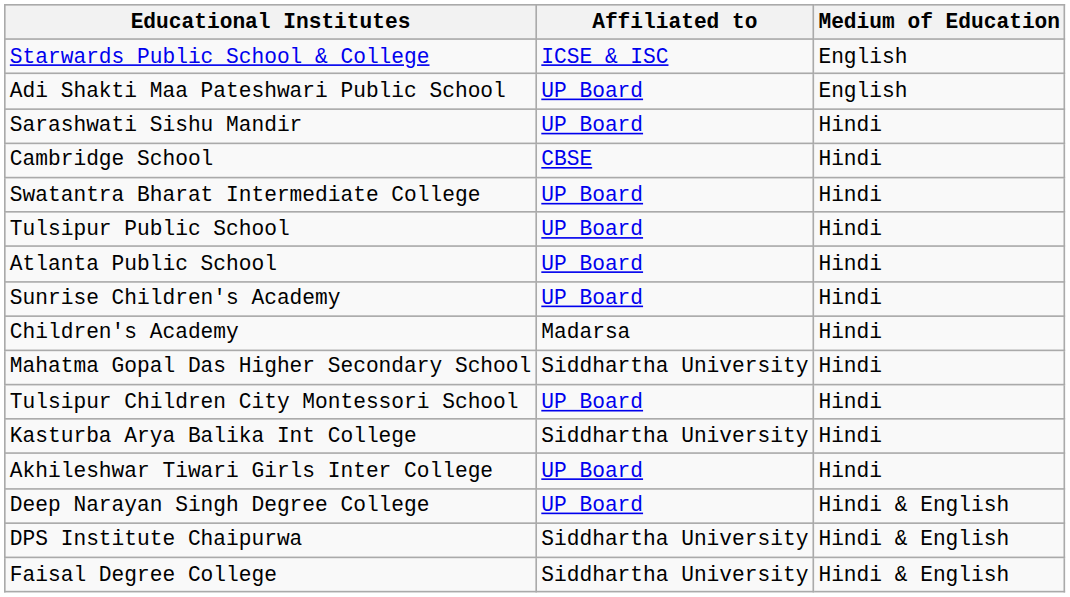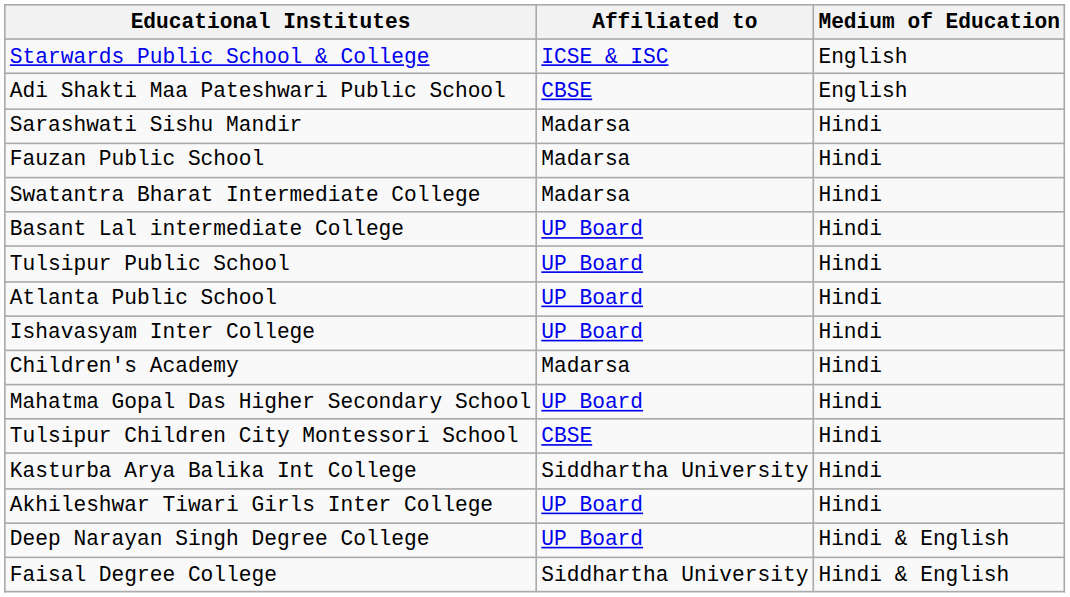Adi Shakti Maa Pateshwari Public School | Affiliated to: UP Board -> CBSE
Sarashwati Sishu Mandir | Affiliated to: UP Board -> Madarsa
+ row: Fauzan Public School | Madarsa | Hindi
- row: Cambridge School | CBSE | Hindi
Swatantra Bharat Intermediate College | Affiliated to: UP Board -> Madarsa
+ row: Basant Lal intermediate College | UP Board | Hindi
+ row: Ishavasyam Inter College | UP Board | Hindi
- row: Sunrise Children's Academy | UP Board | Hindi
Mahatma Gopal Das Higher Secondary School | Affiliated to: Siddhartha University -> UP Board
Tulsipur Children City Montessori School | Affiliated to: UP Board -> CBSE
- row: DPS Institute Chaipurwa | Siddhartha University | Hindi & English
